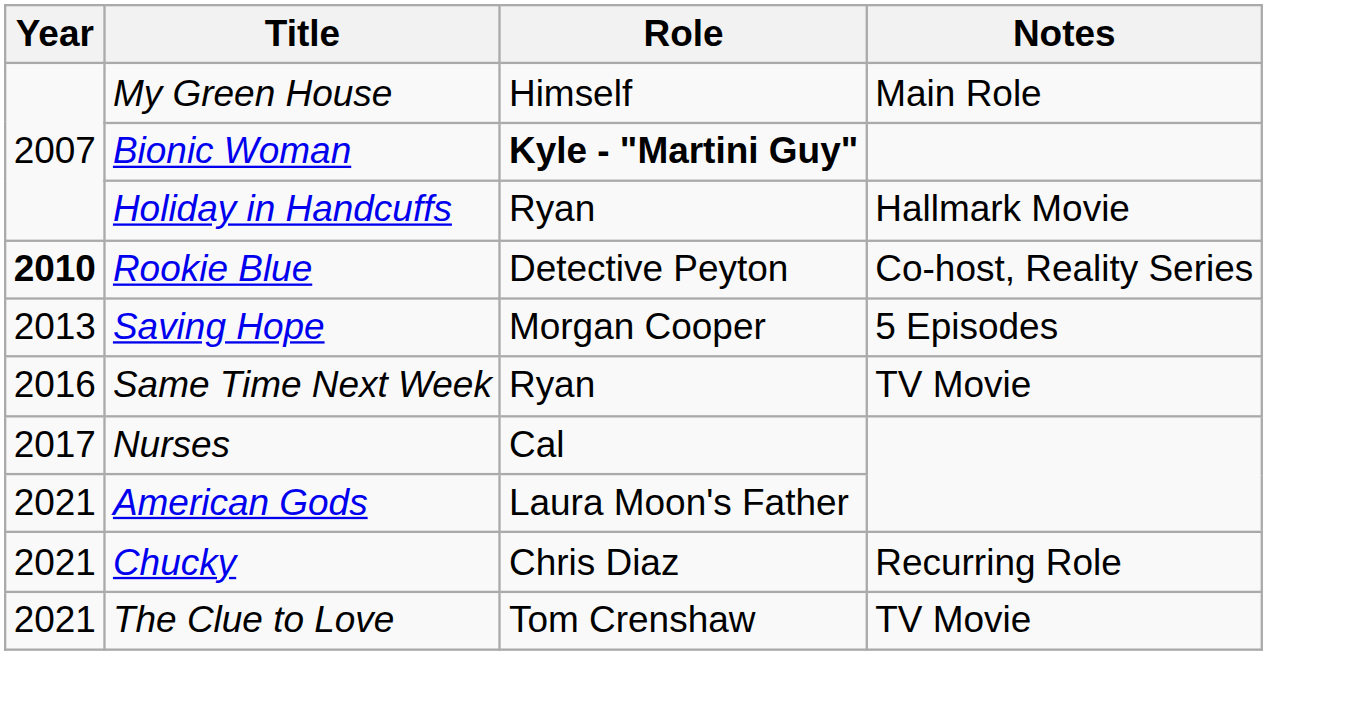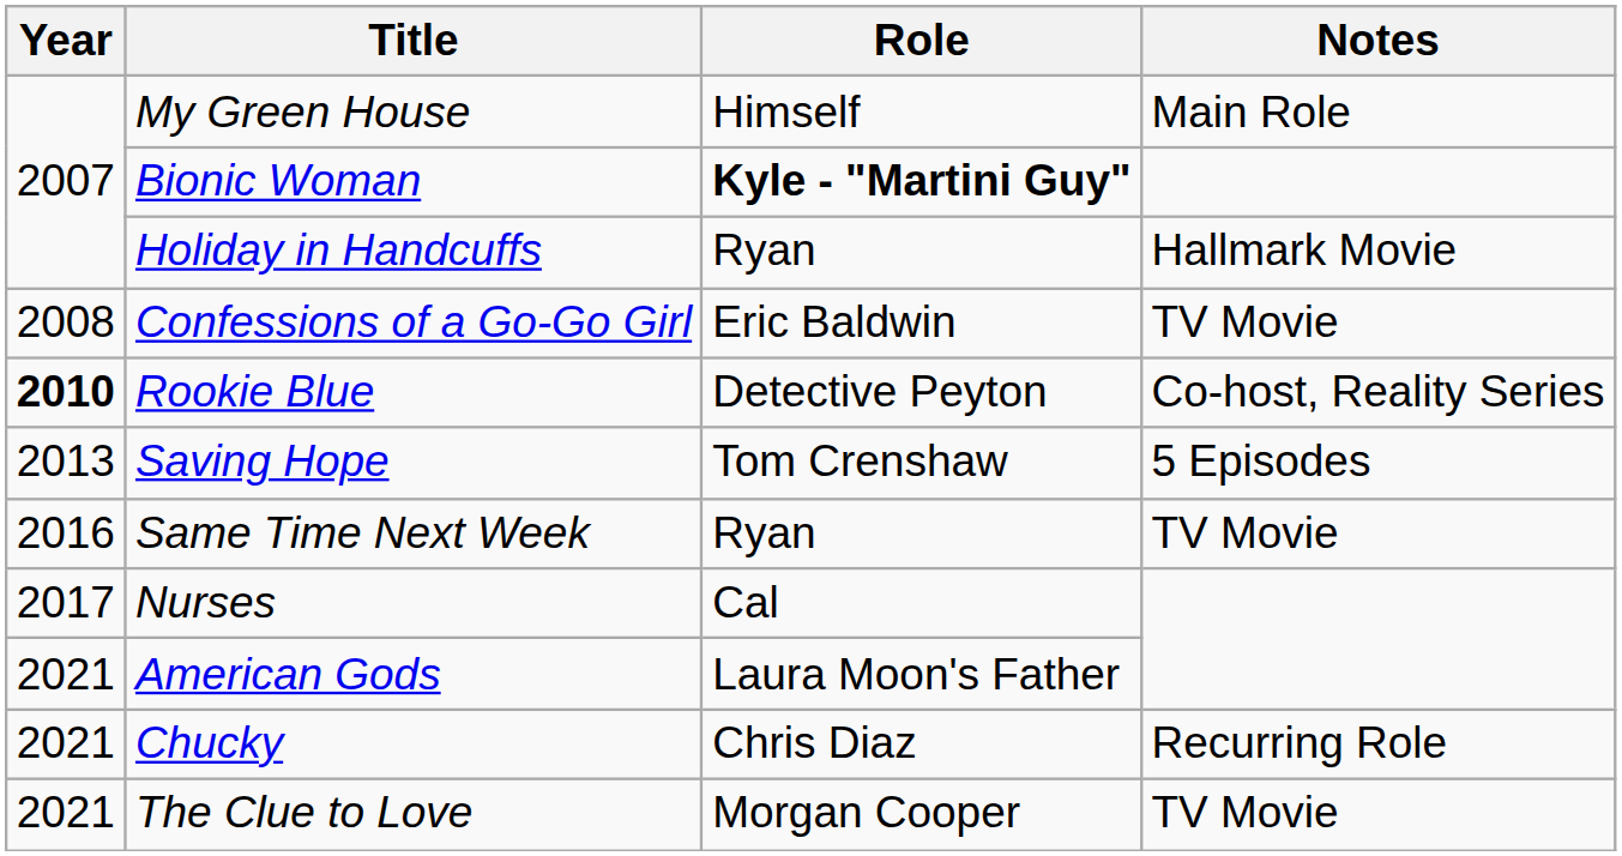+ row: 2008 | Confessions of a Go-Go Girl | Eric Baldwin | TV Movie
Saving Hope | Role: Morgan Cooper -> Tom Crenshaw
The Clue to Love | Role: Tom Crenshaw -> Morgan Cooper
